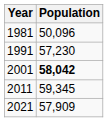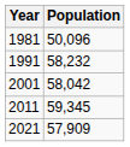1991 | Population: 57,230 -> 58,232
2001 | Population: bold -> normal
